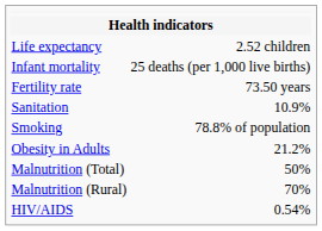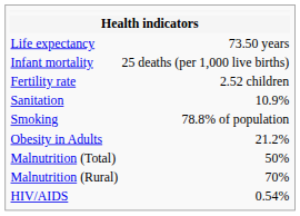Life expectancy | column 2: 2.52 children -> 73.50 years
Fertility rate | column 2: 73.50 years -> 2.52 children
